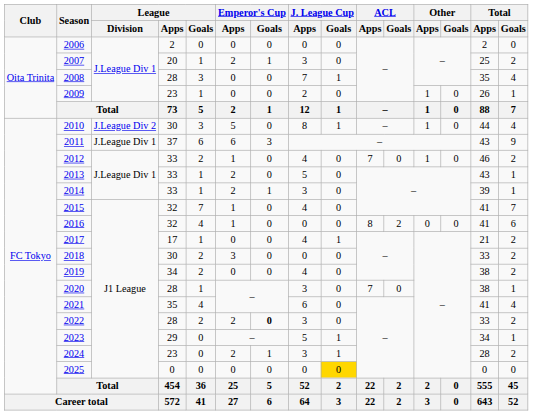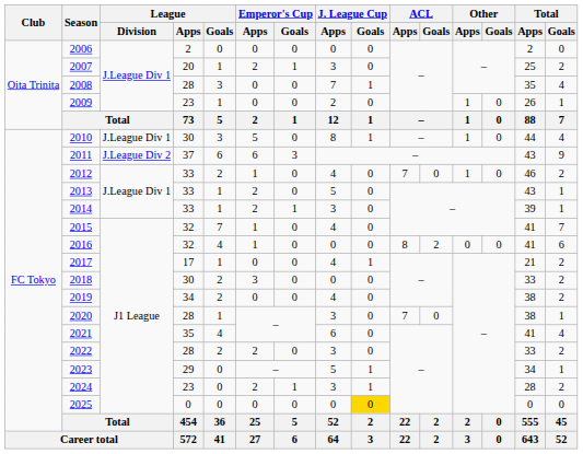2010 | League / Division: J.League Div 2 -> J.League Div 1
2011 | League / Division: J.League Div 1 -> J.League Div 2
2022 | Emperor's Cup / Goals: bold -> normal
